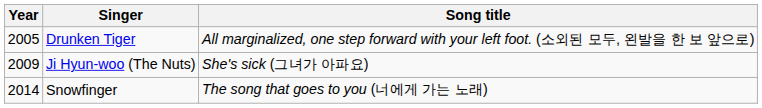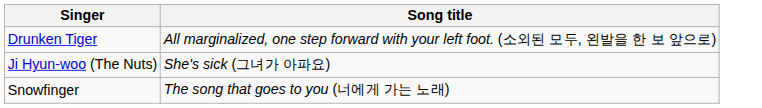- column: Year | 2005 | 2009 | 2014
